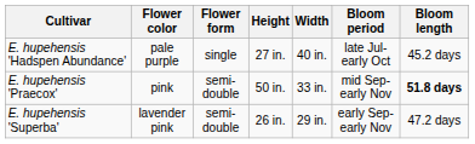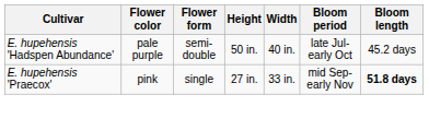E. hupehensis 'Hadspen Abundance' | Flower form: single -> semi-double
E. hupehensis 'Hadspen Abundance' | Height: 27 in. -> 50 in.
E. hupehensis 'Praecox' | Flower form: semi-double -> single
E. hupehensis 'Praecox' | Height: 50 in. -> 27 in.
- row: E. hupehensis 'Superba' | lavender pink | semi-double | 26 in. | 29 in. | early Sep-early Nov | 47.2 days
